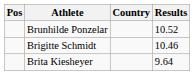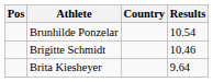Brunhilde Ponzelar | Results: 10.52 -> 10.54
